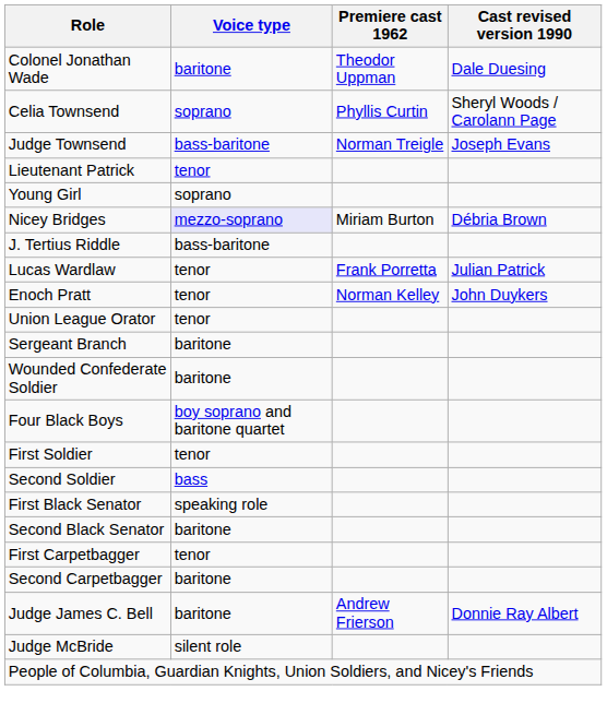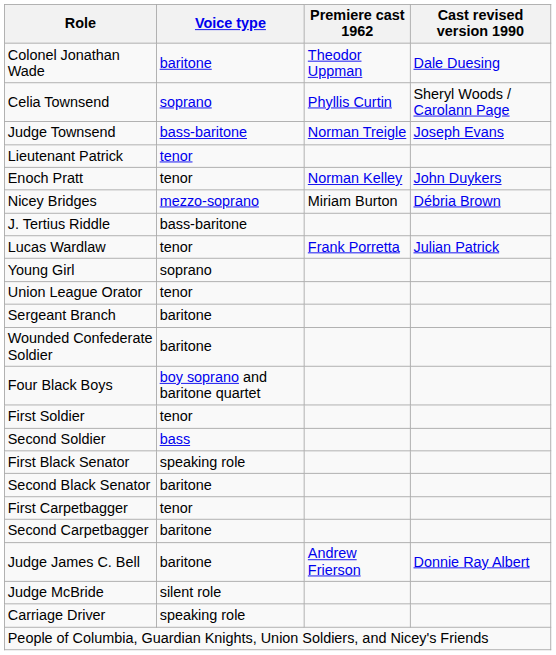rows swapped: Young Girl <-> Enoch Pratt
Nicey Bridges | Voice type: lavender background -> no background
+ row: Carriage Driver | speaking role
